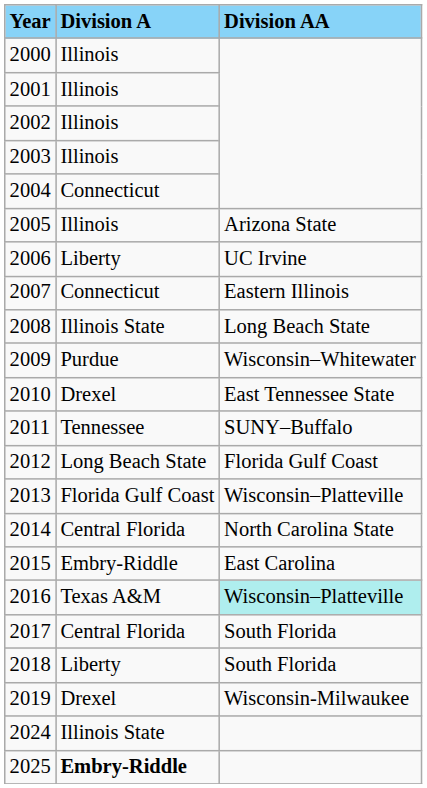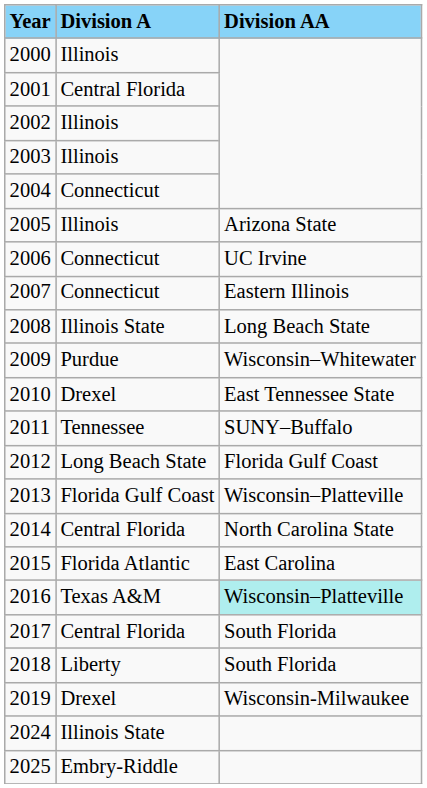2001 | Division A: Illinois -> Central Florida
2006 | Division A: Liberty -> Connecticut
2015 | Division A: Embry-Riddle -> Florida Atlantic
2025 | Division A: bold -> normal
